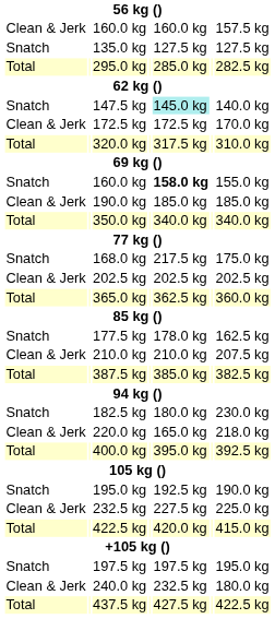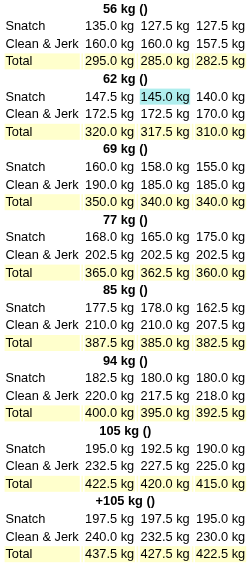rows swapped: 135.0 kg <-> Clean & Jerk / 160.0 kg
Snatch / 160.0 kg | column 5: bold -> normal
168.0 kg | column 5: 217.5 kg -> 165.0 kg
182.5 kg | column 7: 230.0 kg -> 180.0 kg
220.0 kg | column 5: 165.0 kg -> 217.5 kg
240.0 kg | column 7: 180.0 kg -> 230.0 kg
